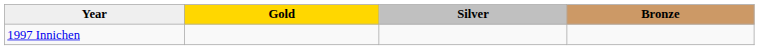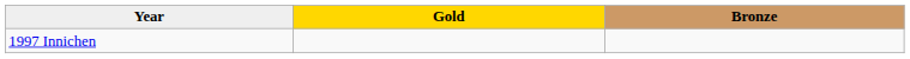- column: Silver
